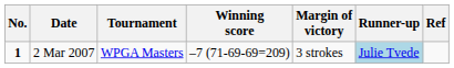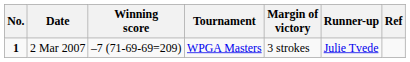columns swapped: Tournament <-> Winning score
2 Mar 2007 | Runner-up: lightblue background -> no background
